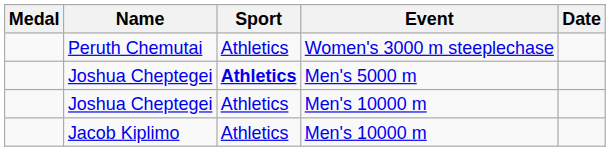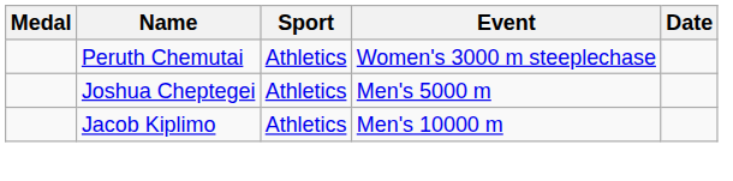Joshua Cheptegei / Men's 5000 m | Sport: bold -> normal
- row: Joshua Cheptegei | Athletics | Men's 10000 m
